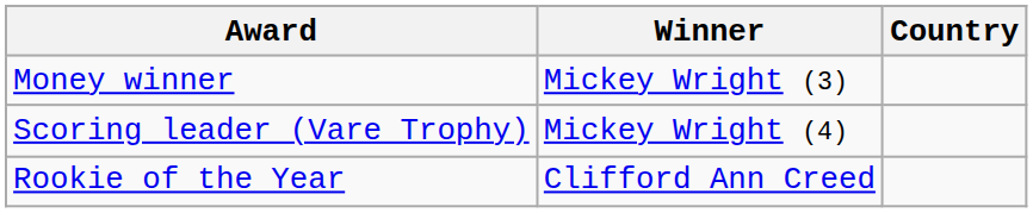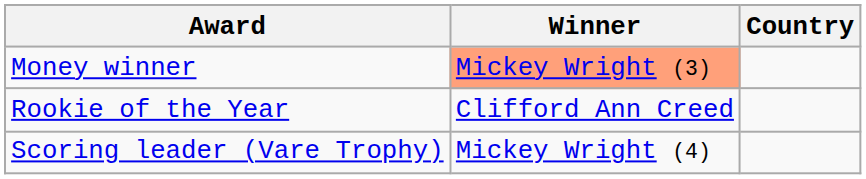Money winner | Winner: no background -> lightsalmon background
rows swapped: Scoring leader (Vare Trophy) <-> Rookie of the Year
